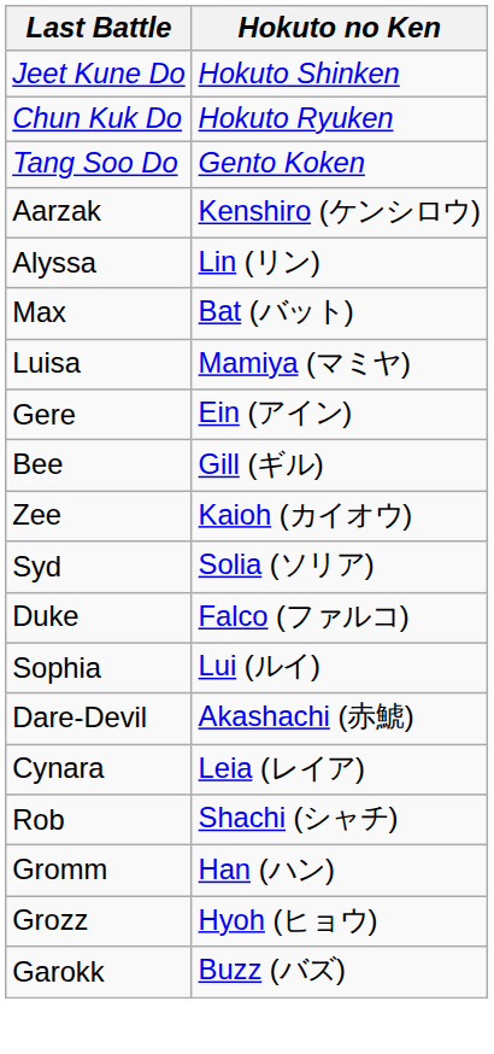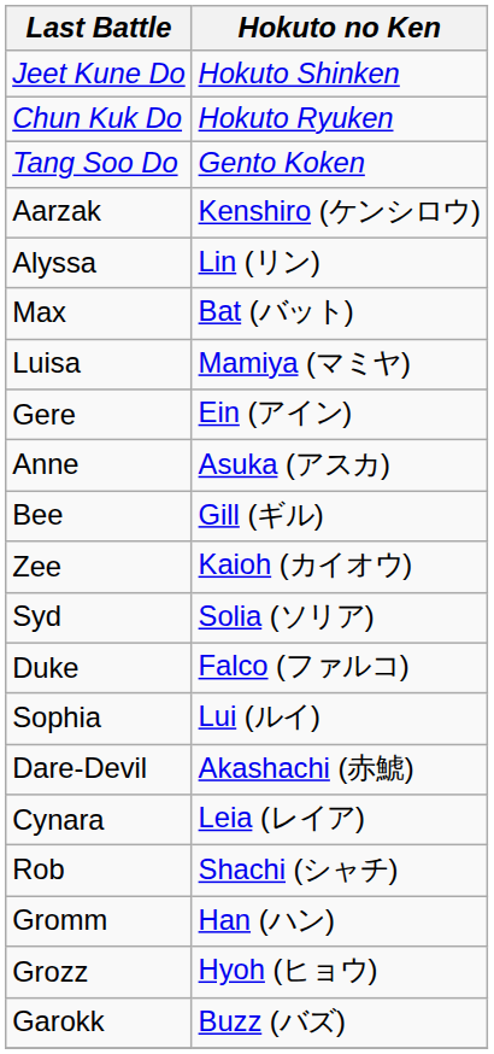+ row: Anne | Asuka (アスカ)
